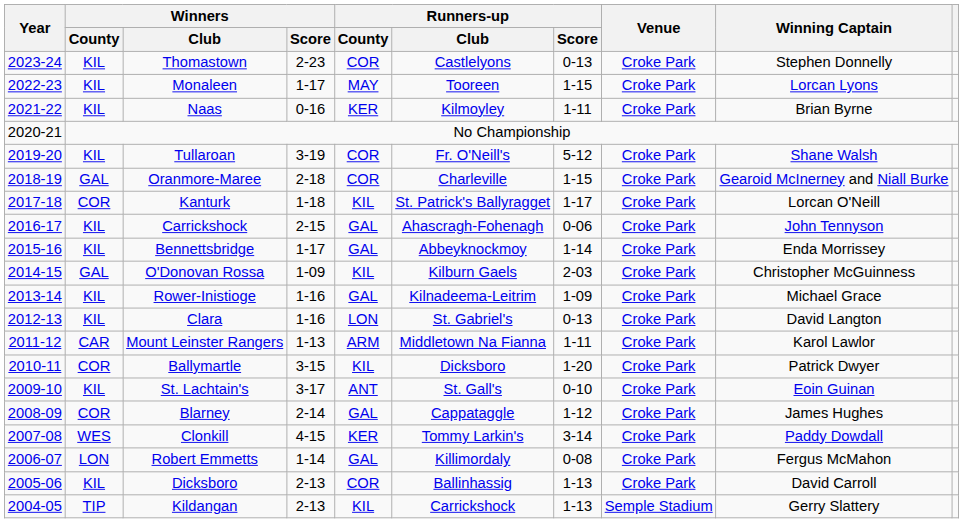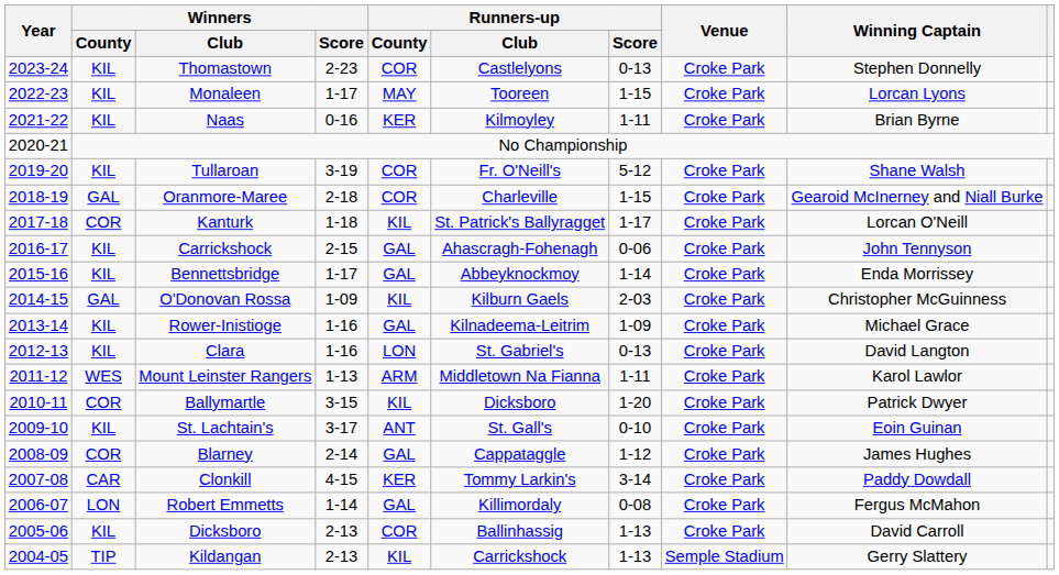Mount Leinster Rangers | Winners / County: CAR -> WES
Clonkill | Winners / County: WES -> CAR
